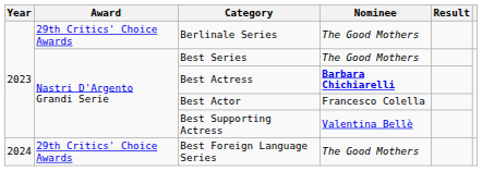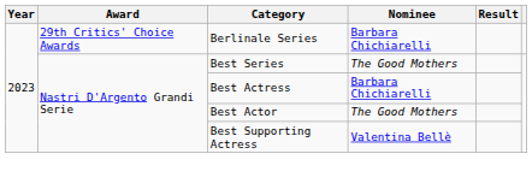Berlinale Series | Nominee: The Good Mothers -> Barbara Chichiarelli
Best Actress | Nominee: bold -> normal
Best Actor | Nominee: Francesco Colella -> The Good Mothers
- row: 2024 | 29th Critics' Choice Awards | Best Foreign Language Series | The Good Mothers
